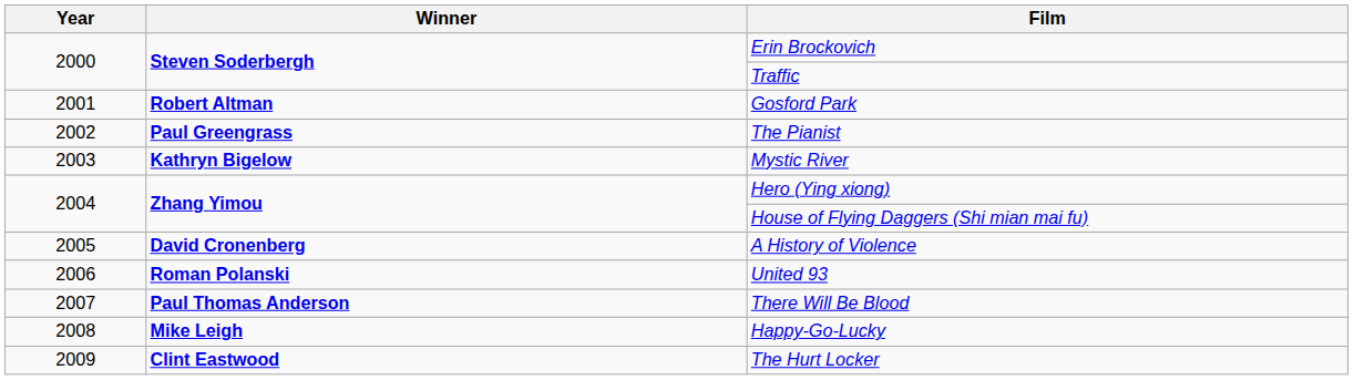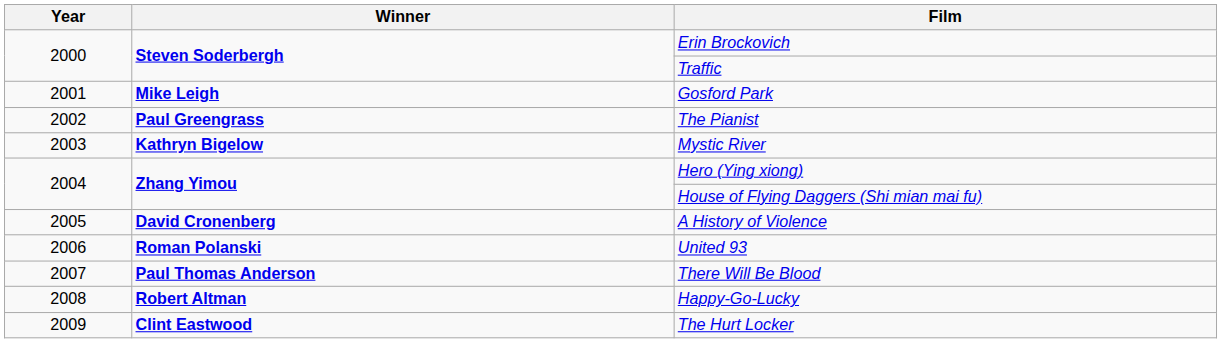Gosford Park | Winner: Robert Altman -> Mike Leigh
Happy-Go-Lucky | Winner: Mike Leigh -> Robert Altman
